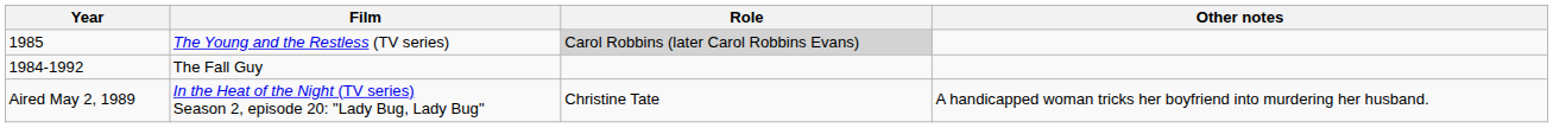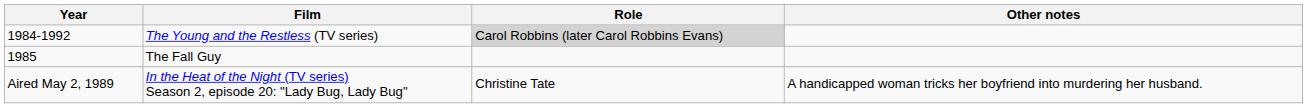The Young and the Restless (TV series) | Year: 1985 -> 1984-1992
The Fall Guy | Year: 1984-1992 -> 1985
